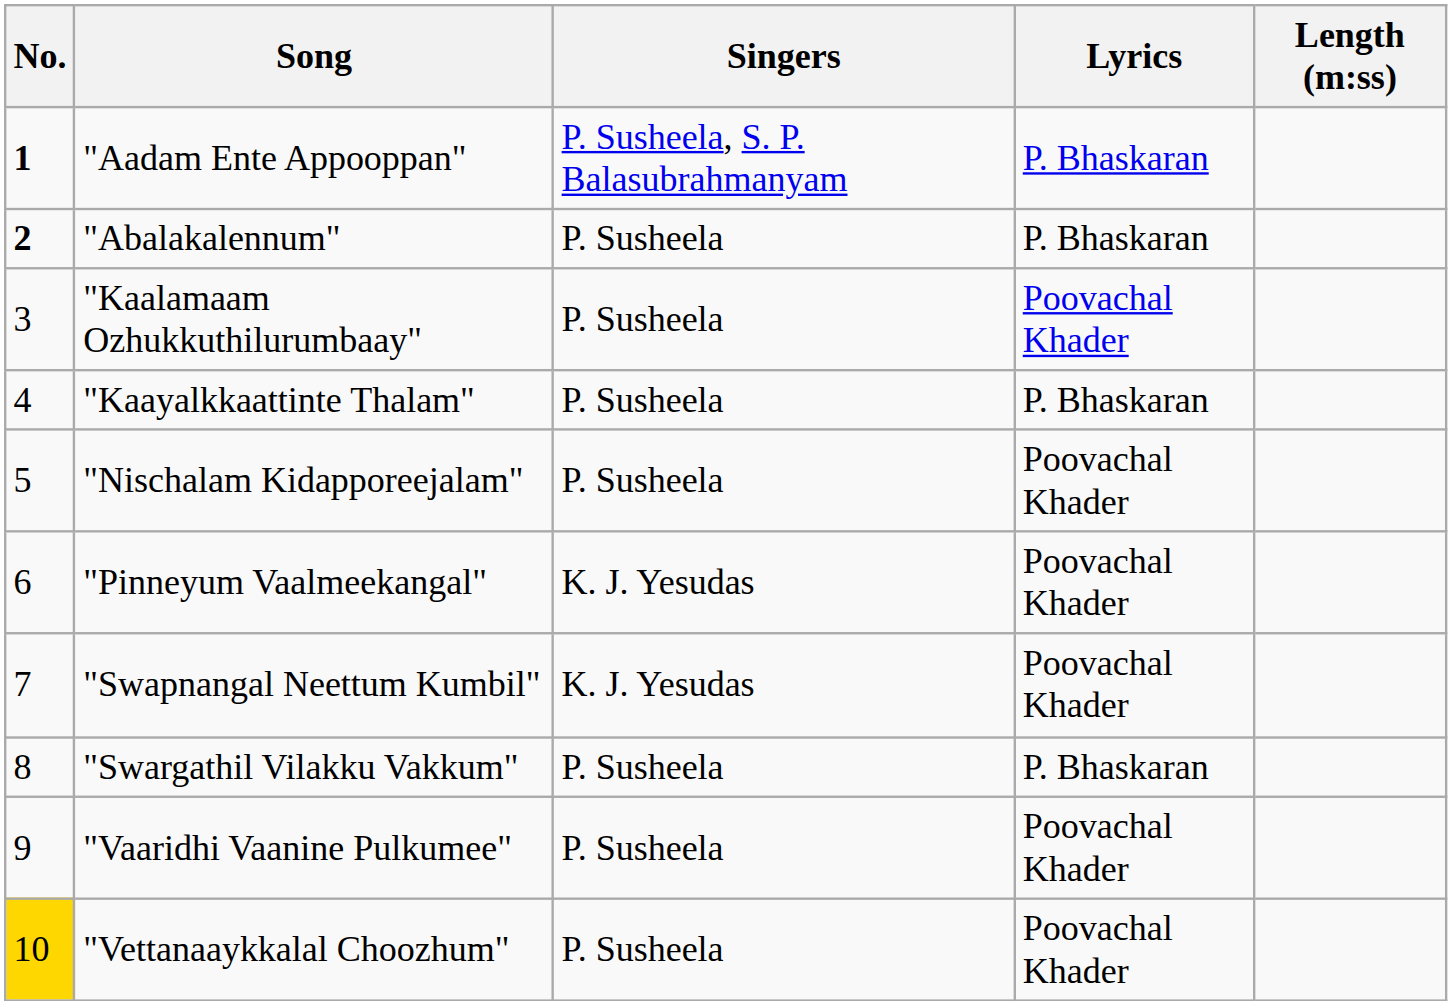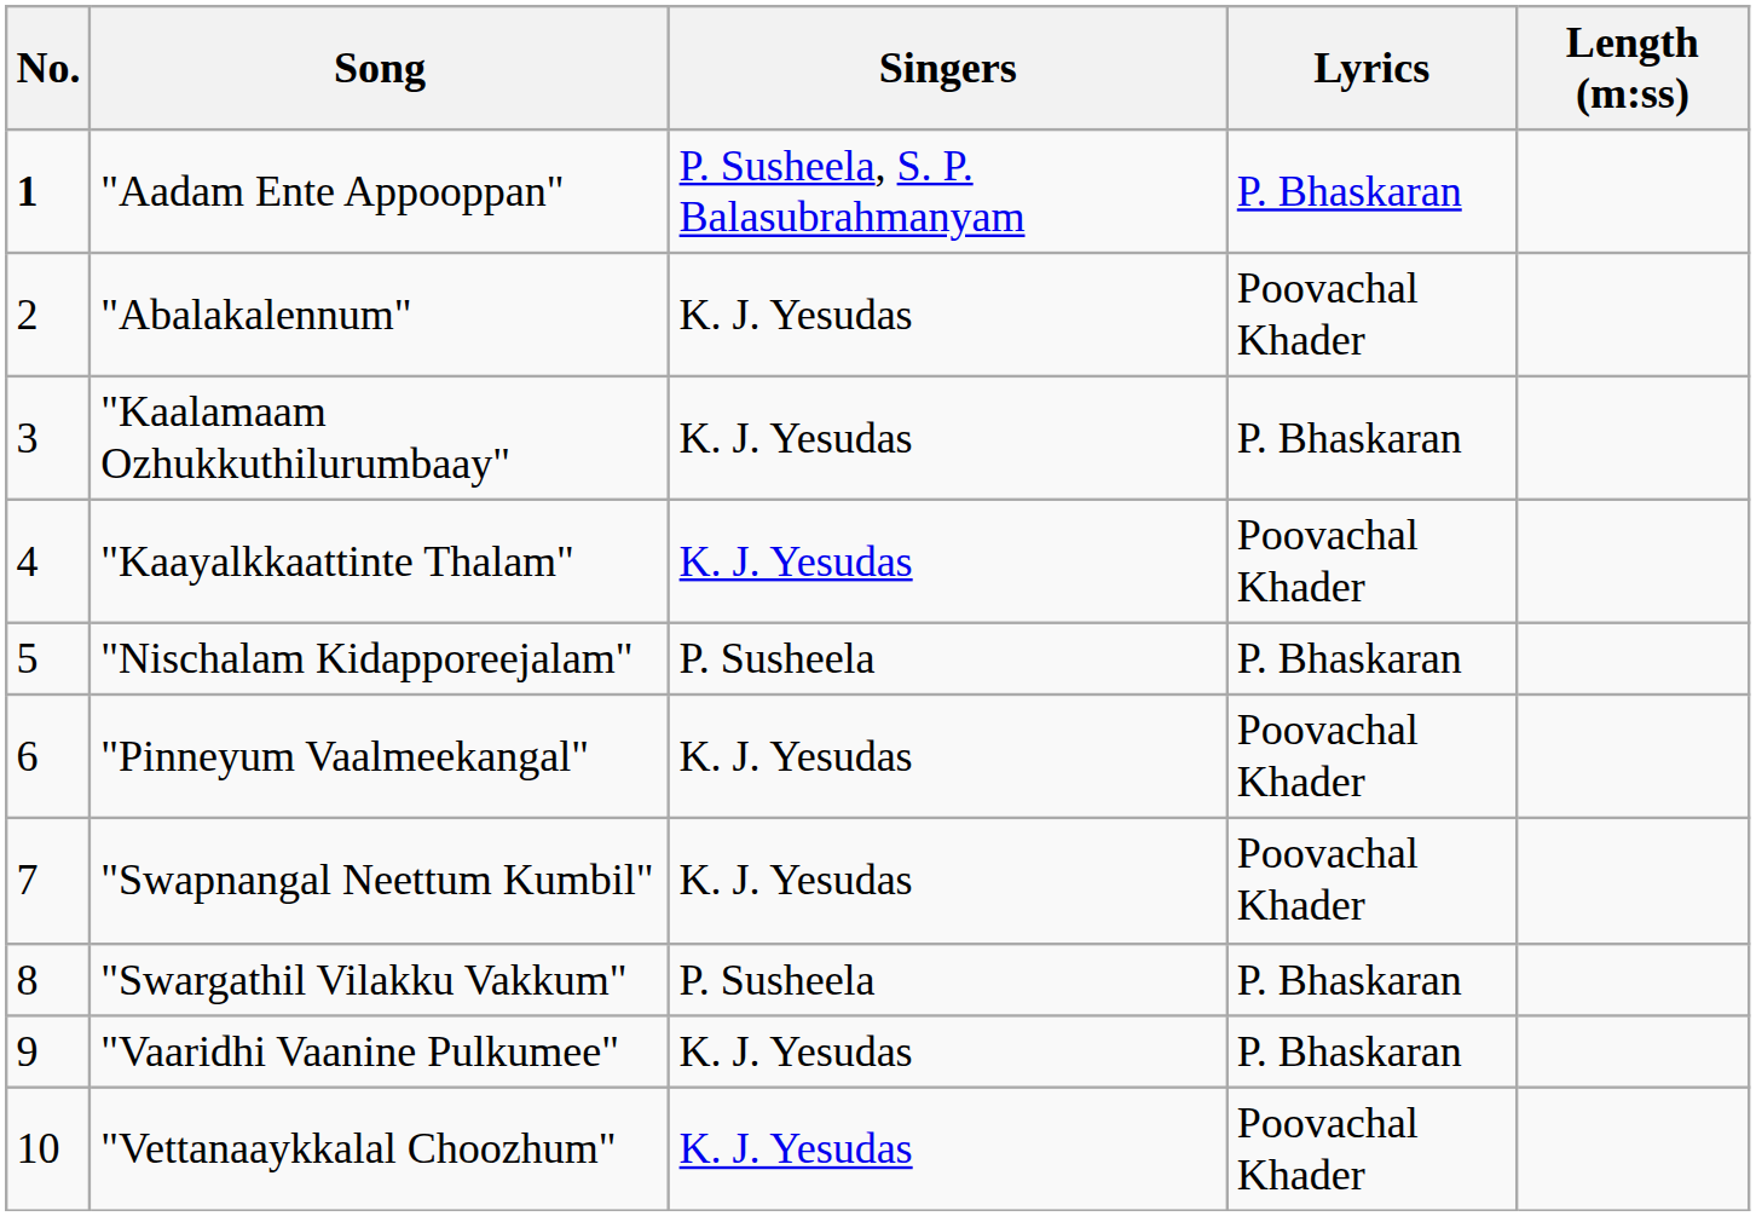"Abalakalennum" | No.: bold -> normal
"Abalakalennum" | Singers: P. Susheela -> K. J. Yesudas
"Abalakalennum" | Lyrics: P. Bhaskaran -> Poovachal Khader
"Kaalamaam Ozhukkuthilurumbaay" | Singers: P. Susheela -> K. J. Yesudas
"Kaalamaam Ozhukkuthilurumbaay" | Lyrics: Poovachal Khader -> P. Bhaskaran
"Kaayalkkaattinte Thalam" | Singers: P. Susheela -> K. J. Yesudas
"Kaayalkkaattinte Thalam" | Lyrics: P. Bhaskaran -> Poovachal Khader
"Nischalam Kidapporeejalam" | Lyrics: Poovachal Khader -> P. Bhaskaran
"Vaaridhi Vaanine Pulkumee" | Singers: P. Susheela -> K. J. Yesudas
"Vaaridhi Vaanine Pulkumee" | Lyrics: Poovachal Khader -> P. Bhaskaran
"Vettanaaykkalal Choozhum" | No.: gold background -> no background
"Vettanaaykkalal Choozhum" | Singers: P. Susheela -> K. J. Yesudas
